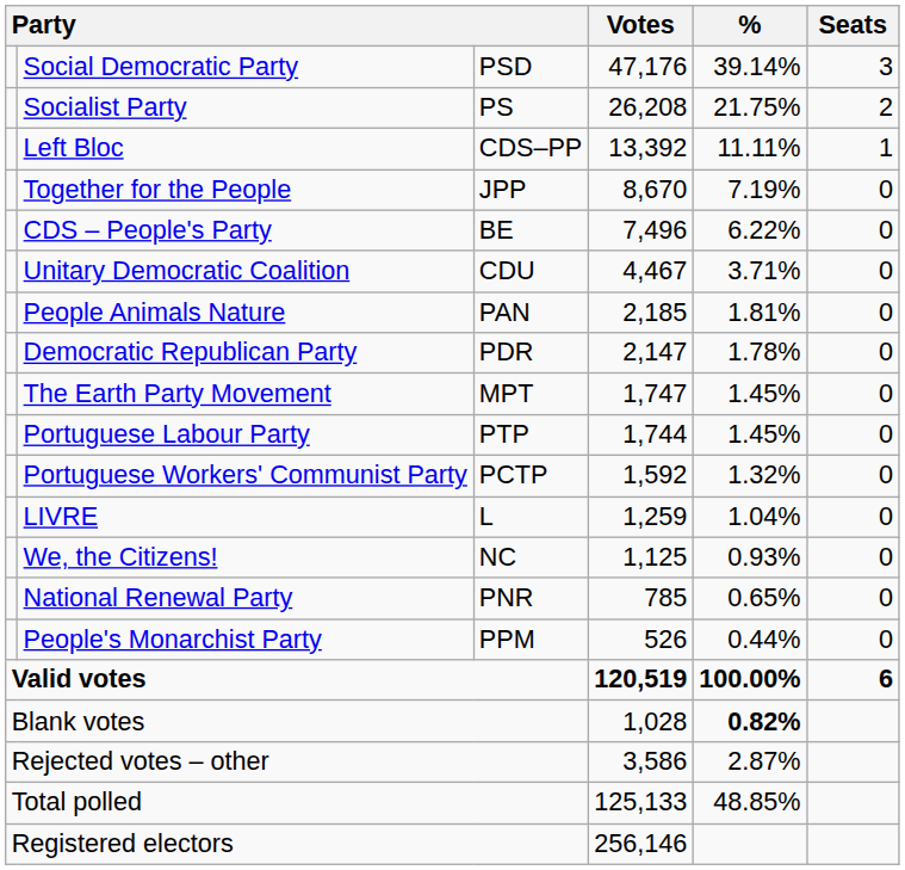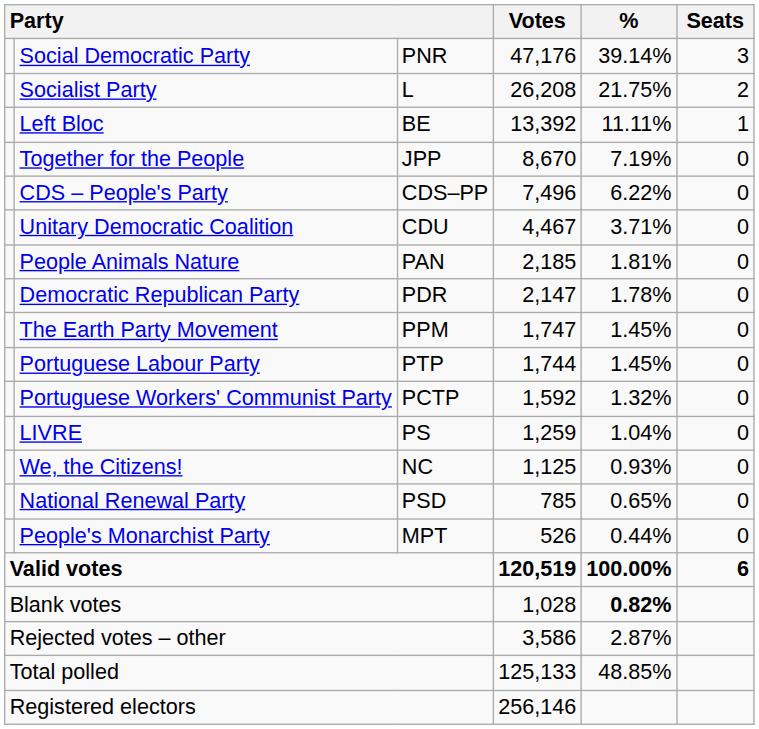Social Democratic Party | column 3: PSD -> PNR
Socialist Party | column 3: PS -> L
Left Bloc | column 3: CDS–PP -> BE
CDS – People's Party | column 3: BE -> CDS–PP
The Earth Party Movement | column 3: MPT -> PPM
LIVRE | column 3: L -> PS
National Renewal Party | column 3: PNR -> PSD
People's Monarchist Party | column 3: PPM -> MPT
